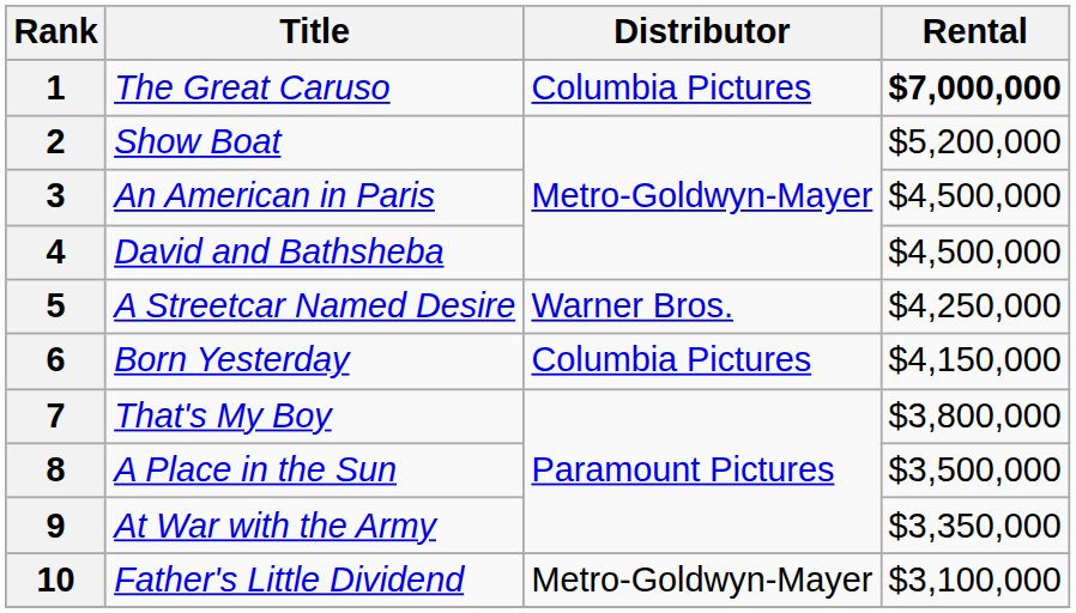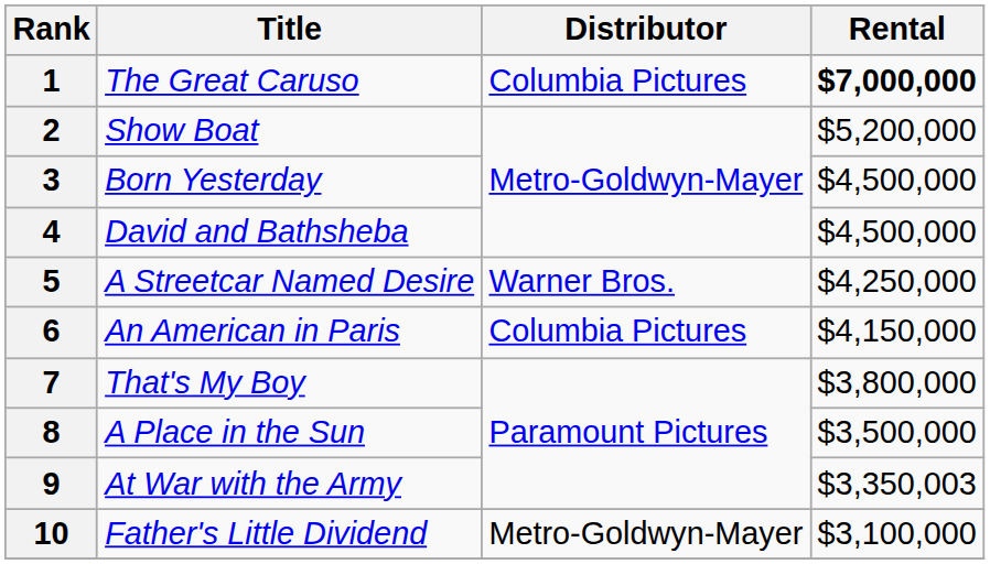3 | Title: An American in Paris -> Born Yesterday
6 | Title: Born Yesterday -> An American in Paris
9 | Rental: $3,350,000 -> $3,350,003
